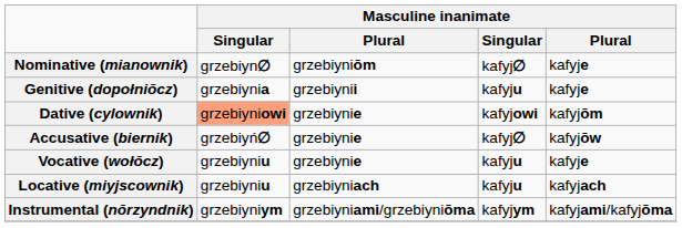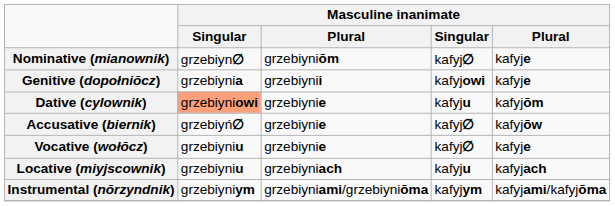Genitive (dopołniŏcz) | column 4: kafyju -> kafyjowi
Dative (cylownik) | column 4: kafyjowi -> kafyju
Vocative (wołŏcz) | column 4: kafyju -> kafyj∅
